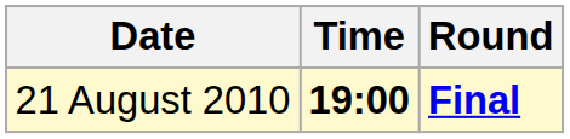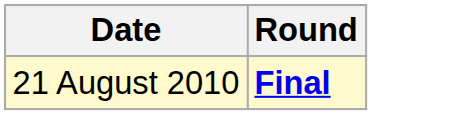- column: Time | 19:00
